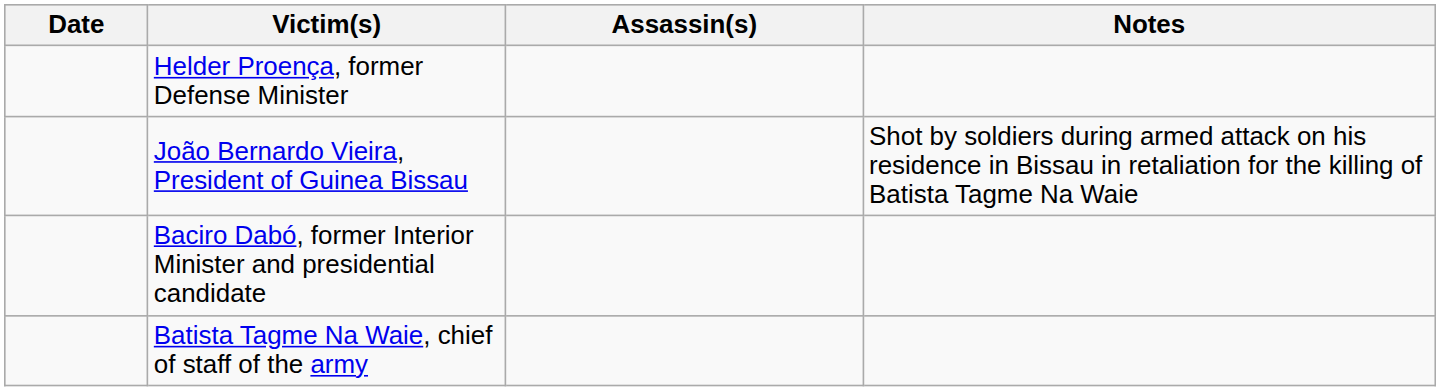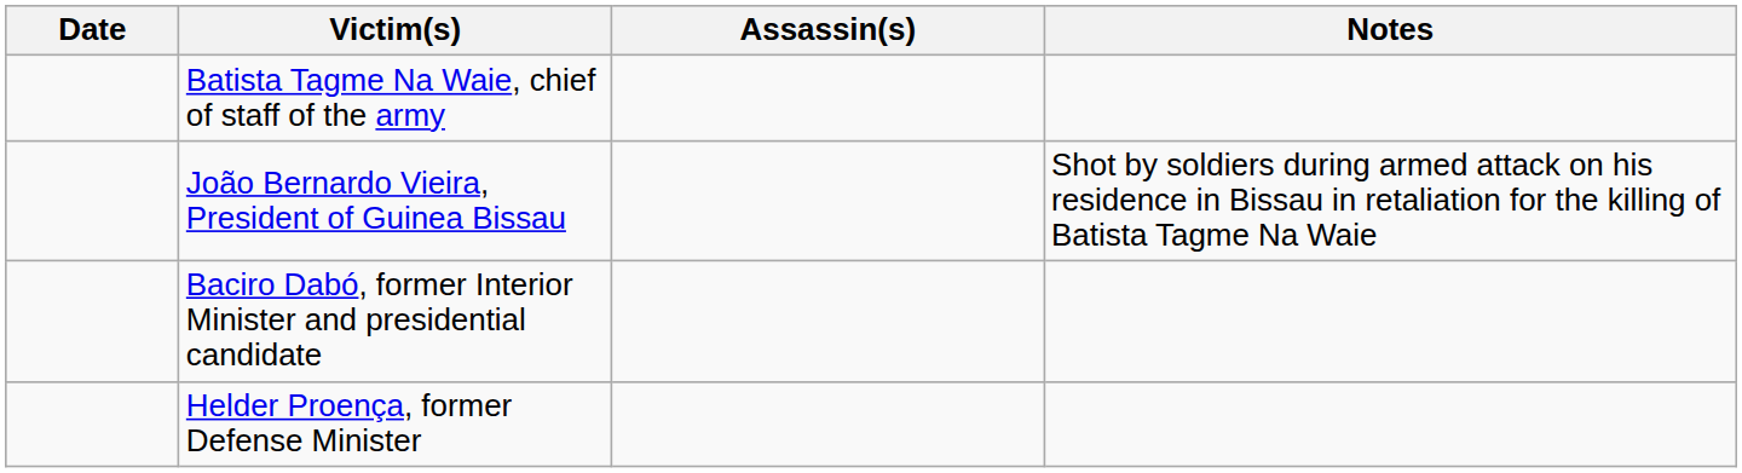rows swapped: Batista Tagme Na Waie, chief of staff of the army <-> Helder Proença, former Defense Minister
